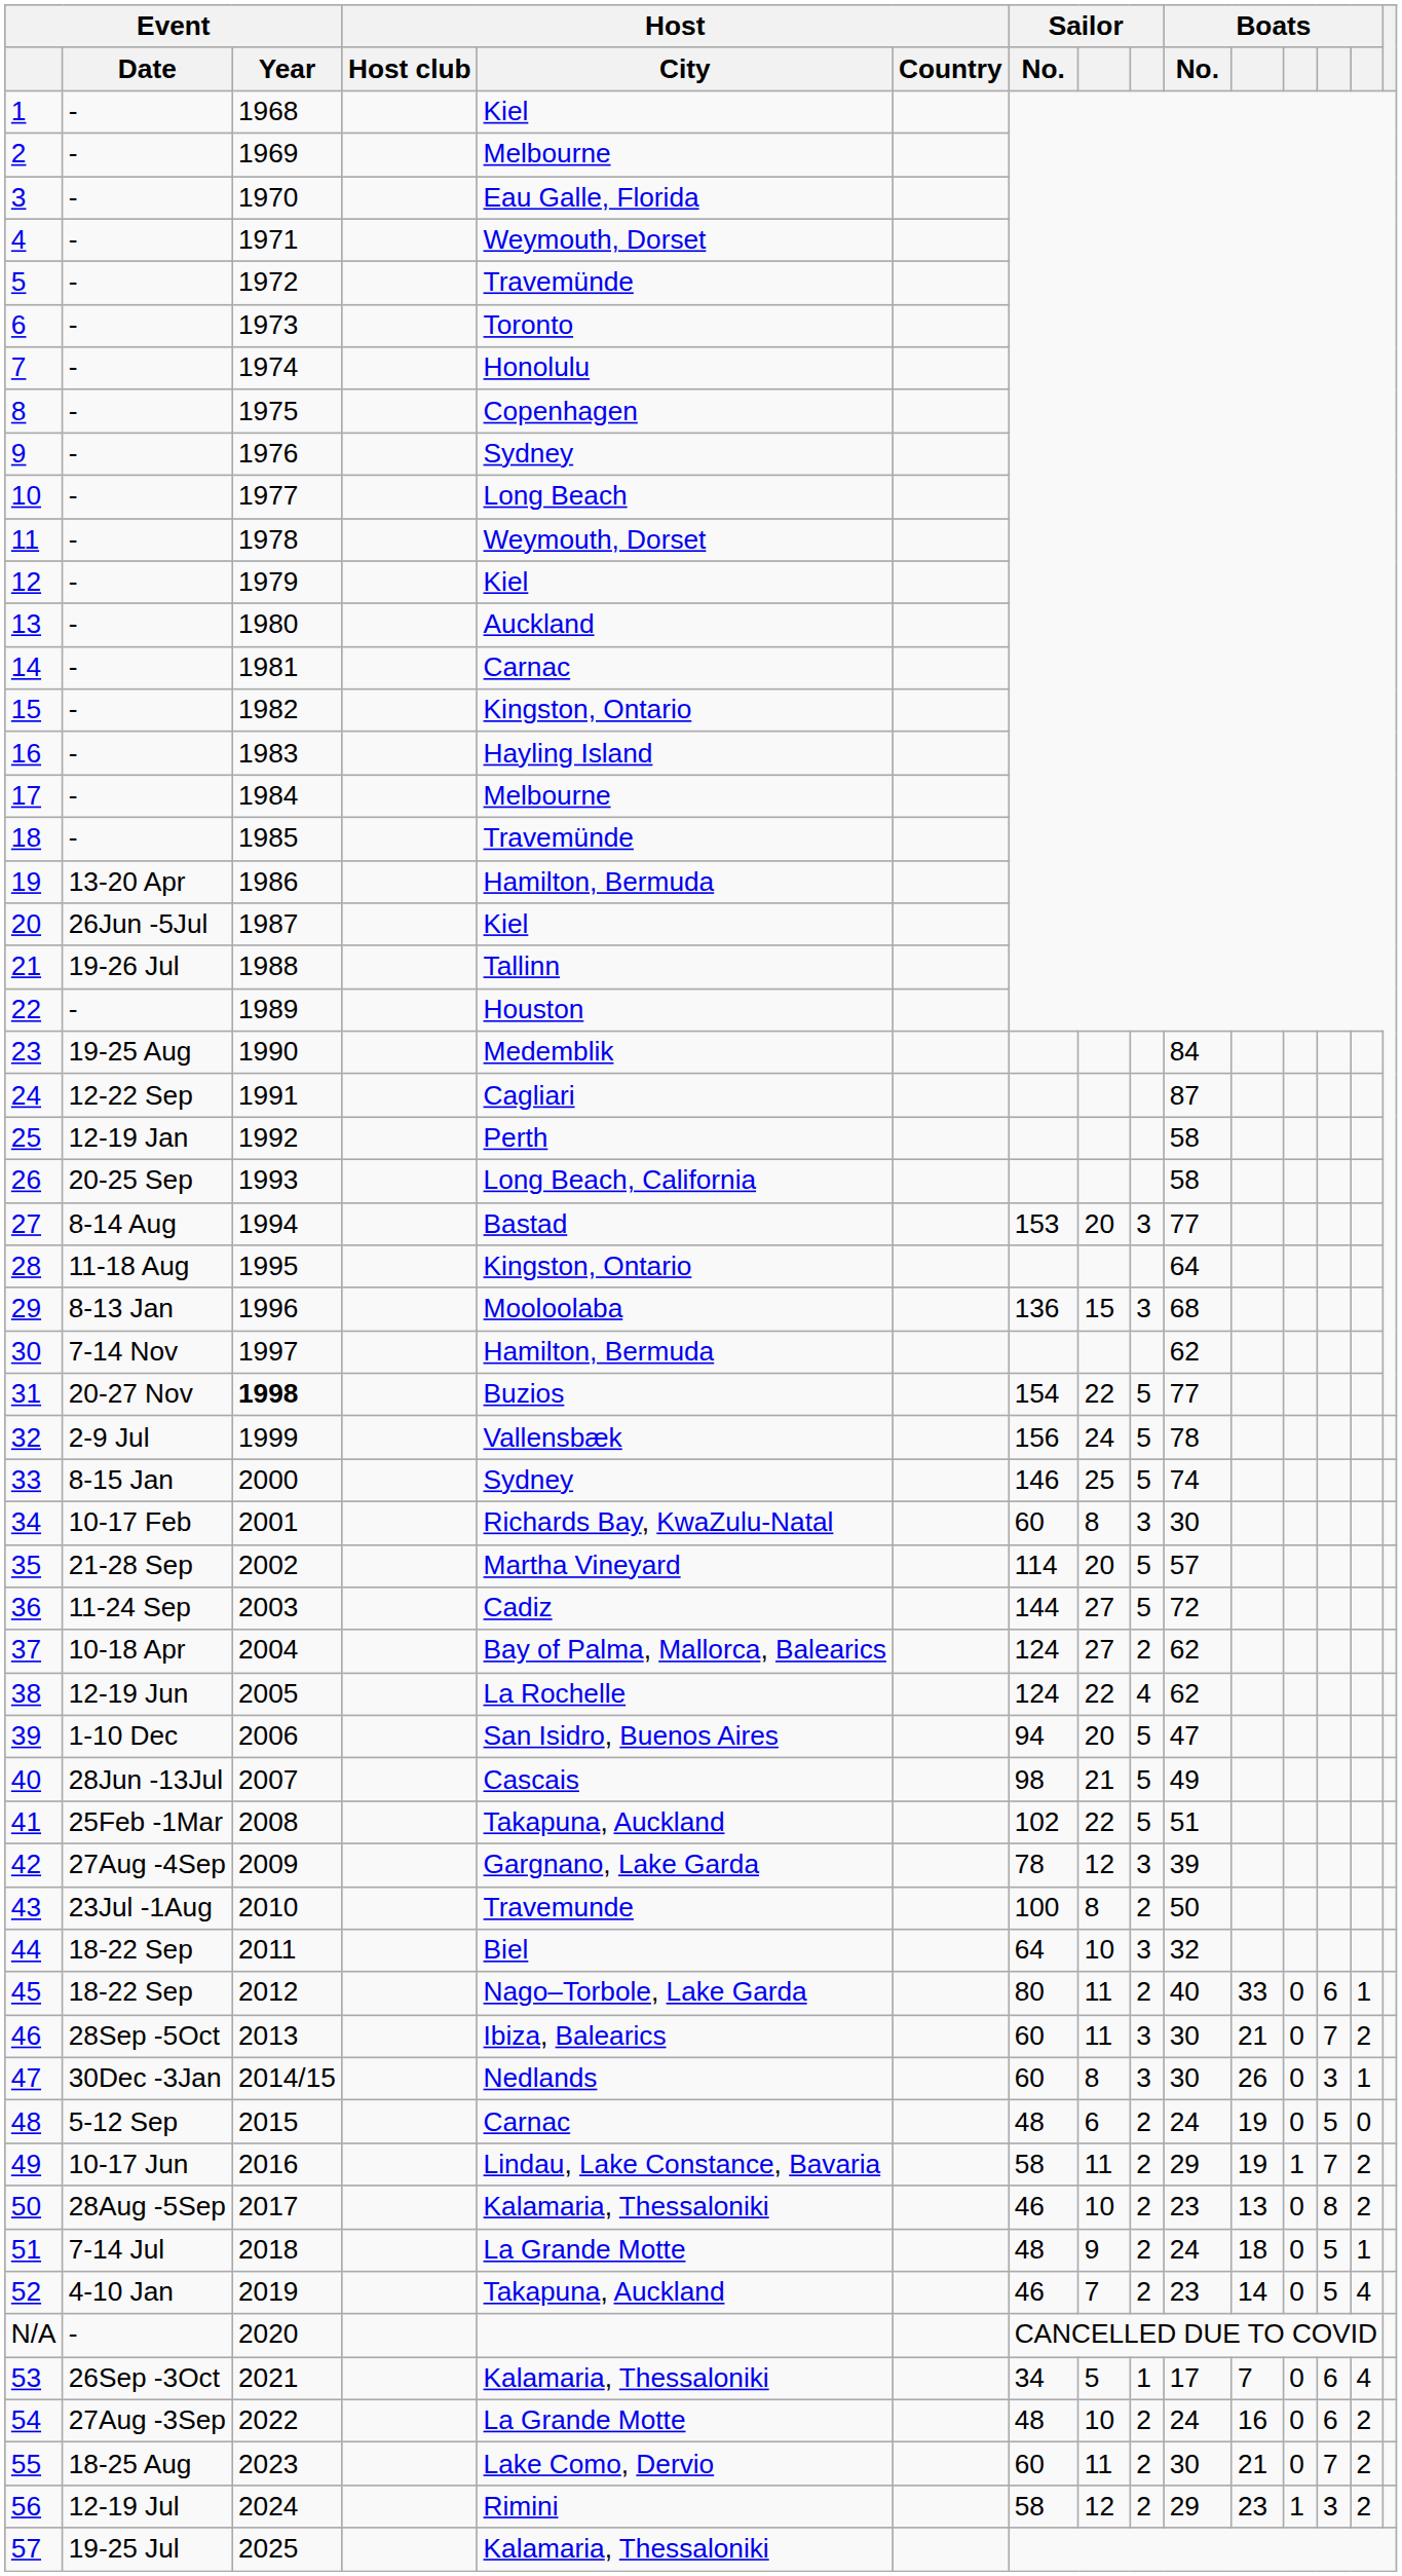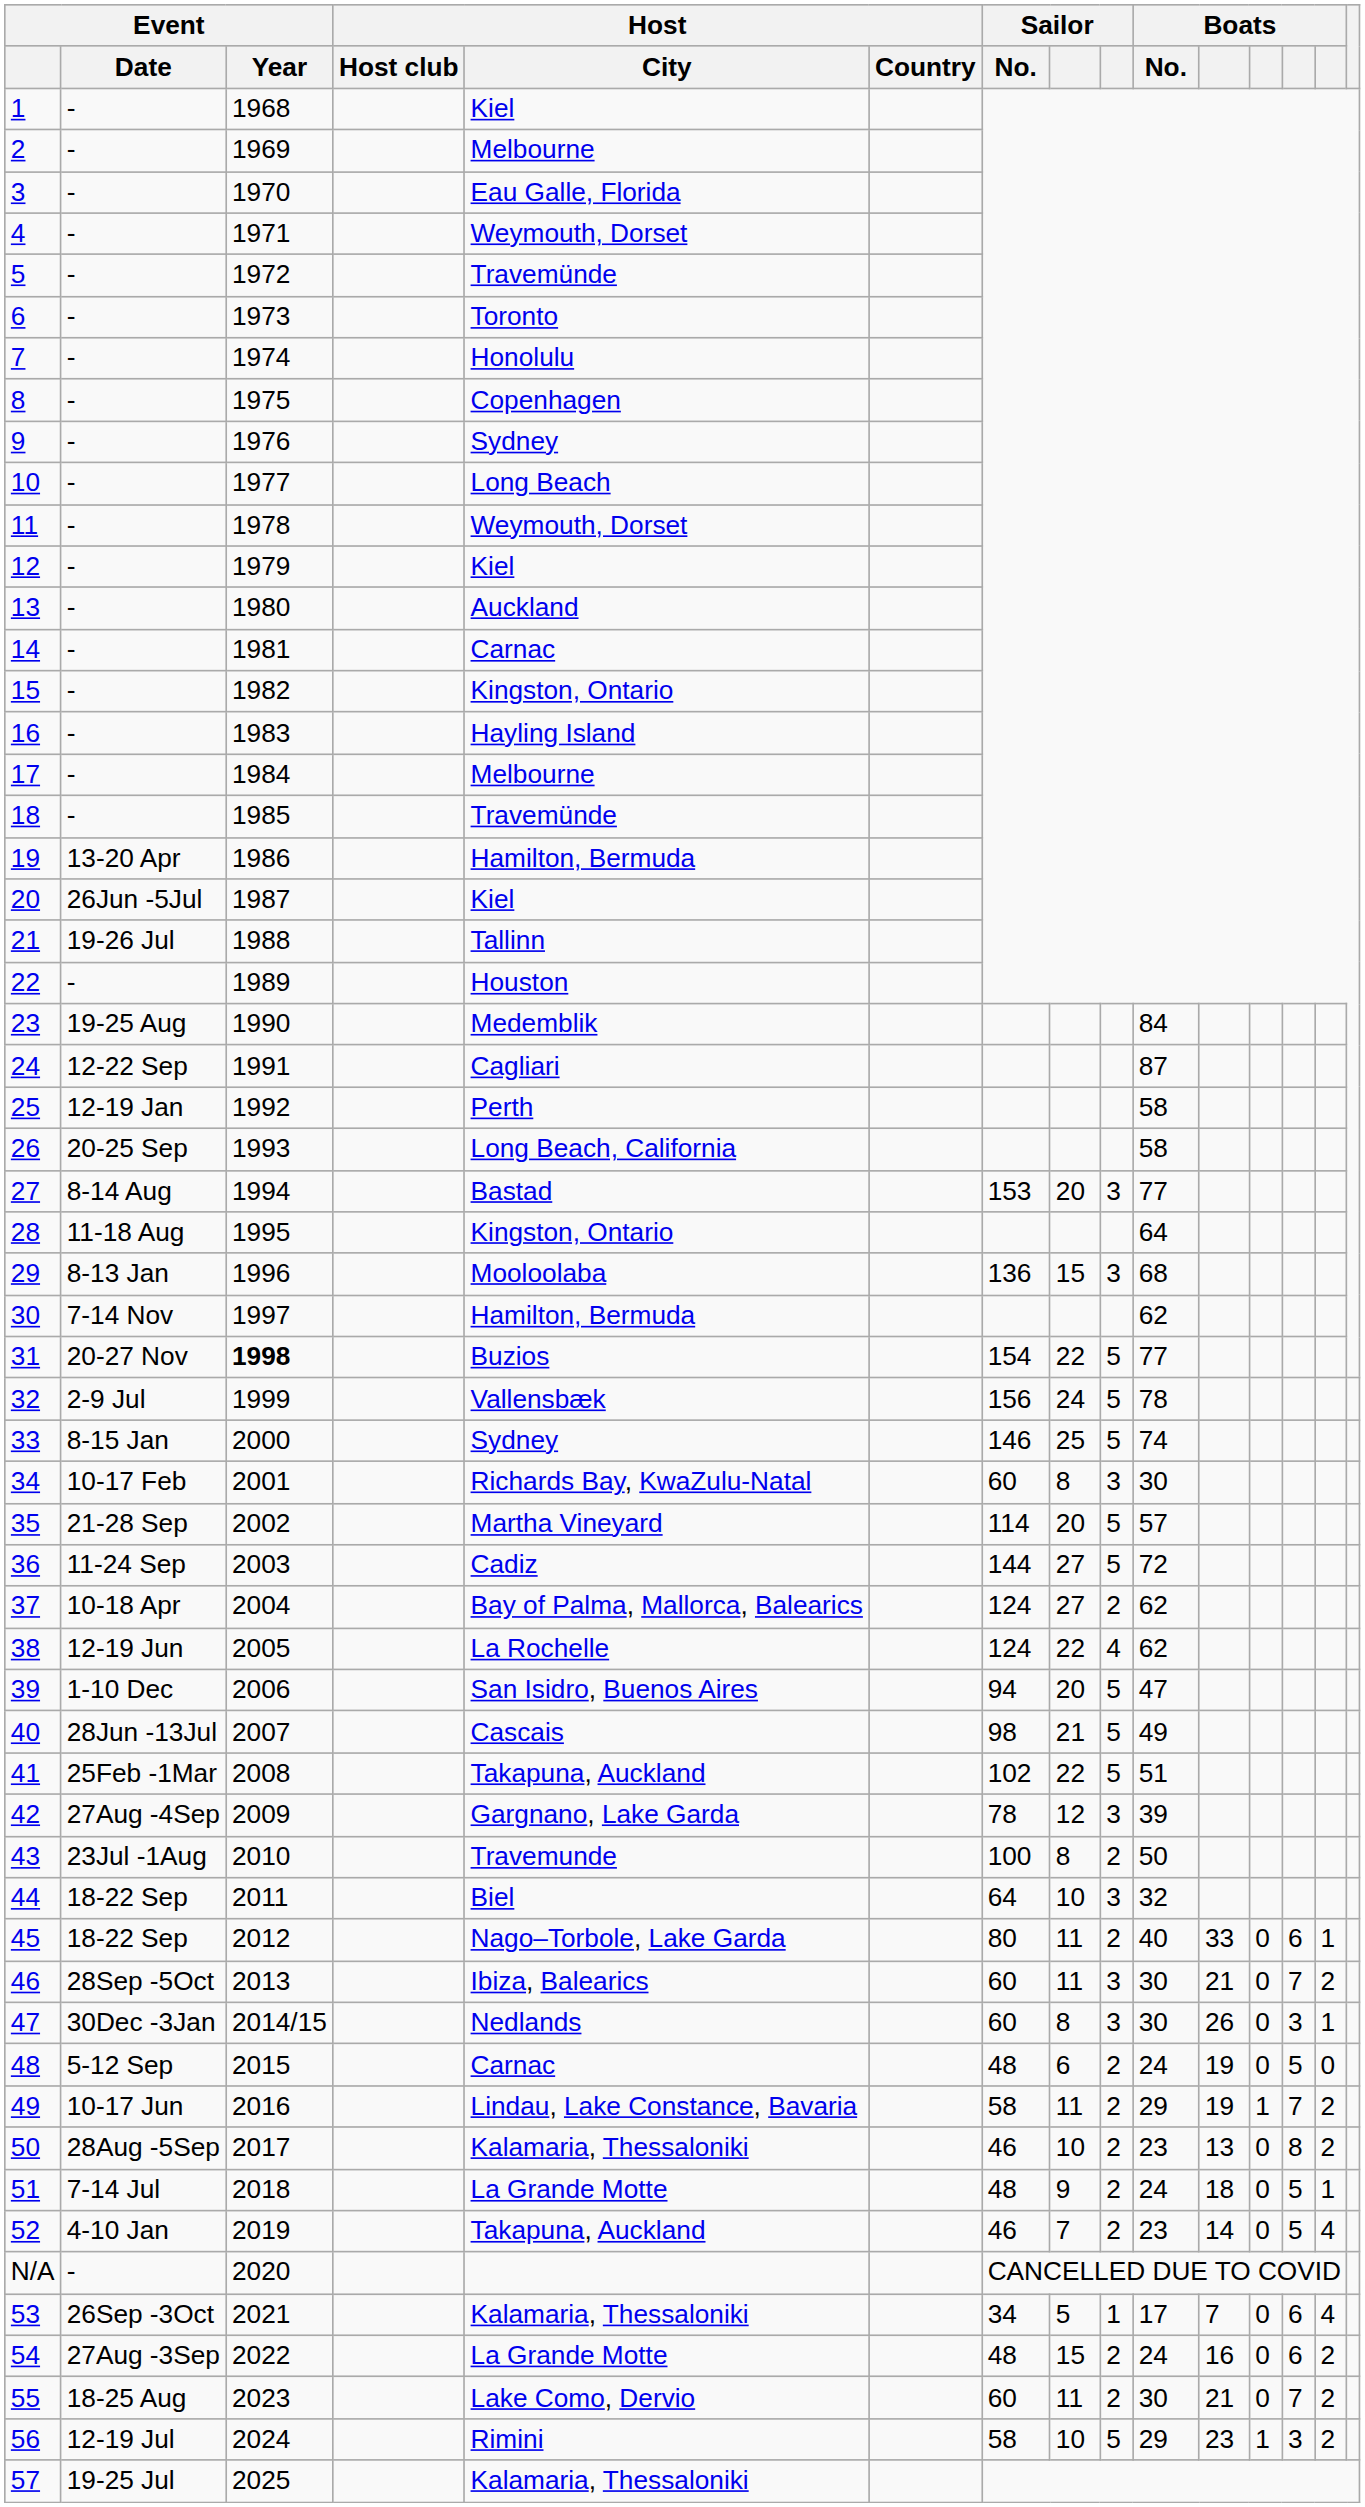54 | column 8: 10 -> 15
56 | column 8: 12 -> 10
56 | column 9: 2 -> 5
